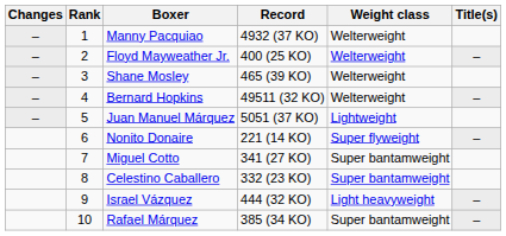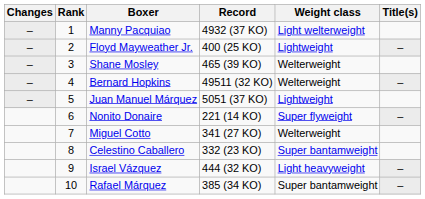Manny Pacquiao | Weight class: Welterweight -> Light welterweight
Floyd Mayweather Jr. | Weight class: Welterweight -> Lightweight
Miguel Cotto | Weight class: Super bantamweight -> Welterweight
